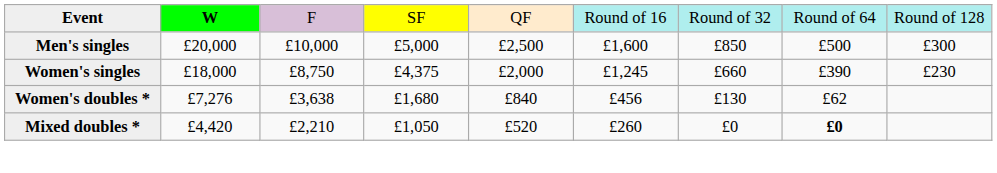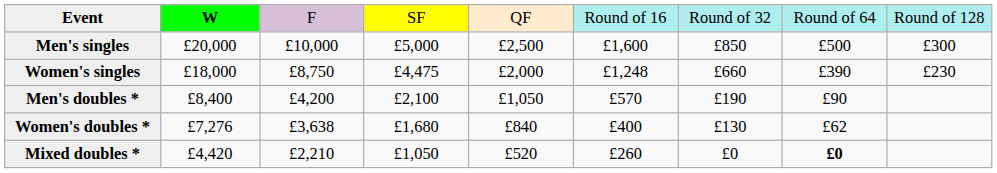Women's singles | column 4: £4,375 -> £4,475
Women's singles | column 6: £1,245 -> £1,248
+ row: Men's doubles * | £8,400 | £4,200 | £2,100 | £1,050 | £570 | £190 | £90
Women's doubles * | column 6: £456 -> £400
